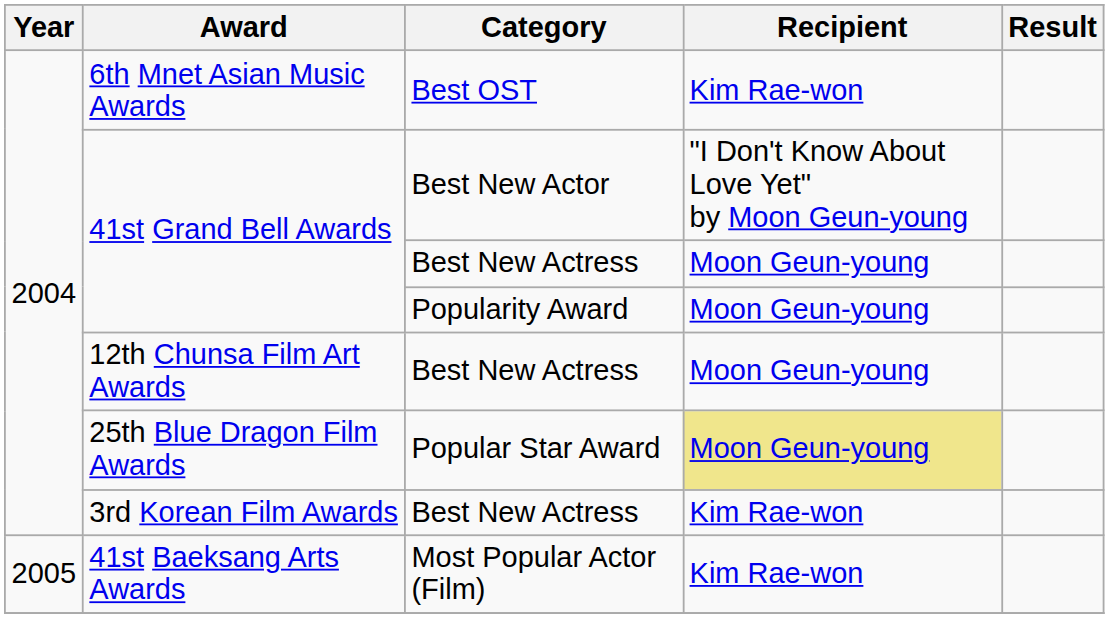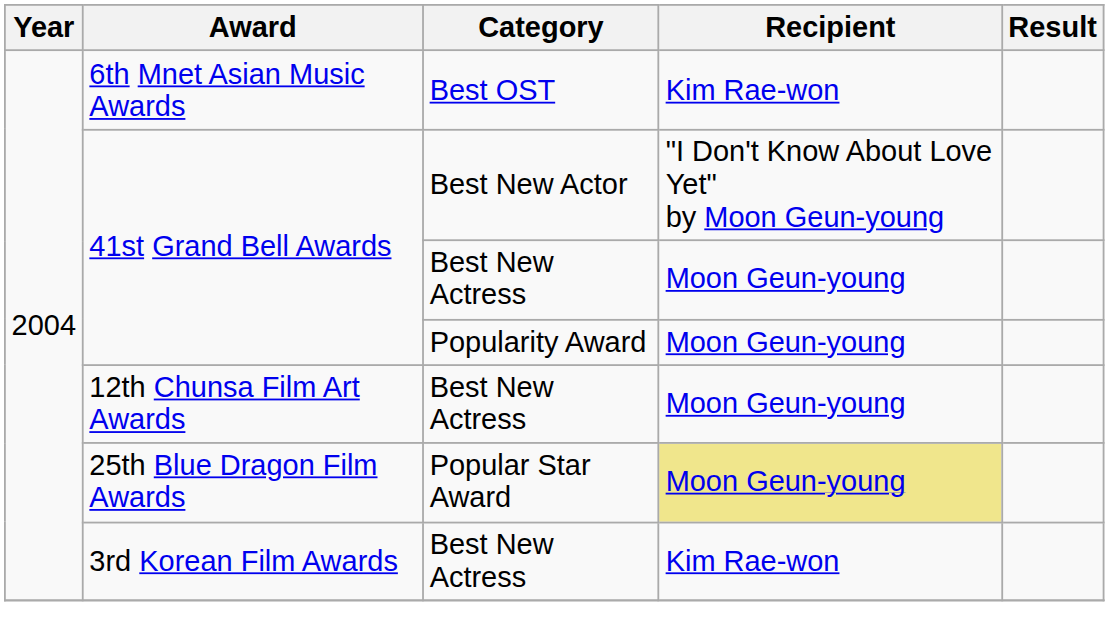- row: 2005 | 41st Baeksang Arts Awards | Most Popular Actor (Film) | Kim Rae-won
